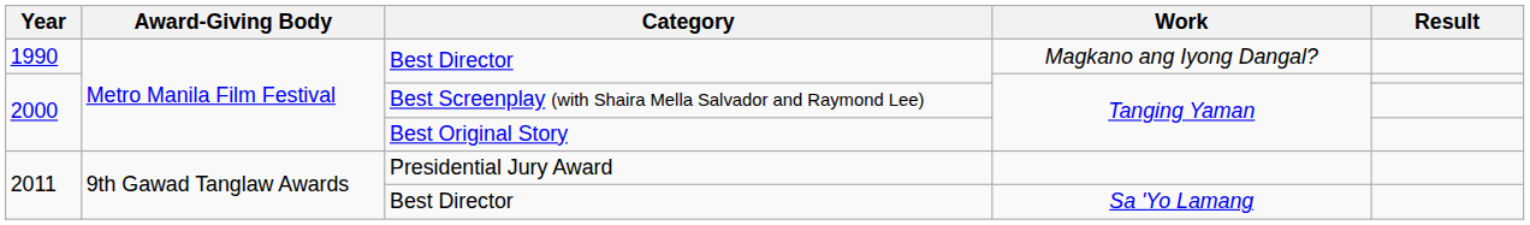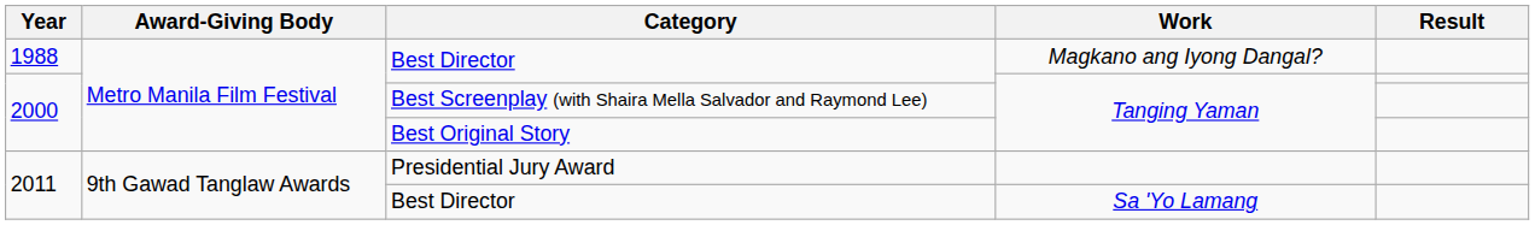Best Director / Magkano ang Iyong Dangal? | Year: 1990 -> 1988
